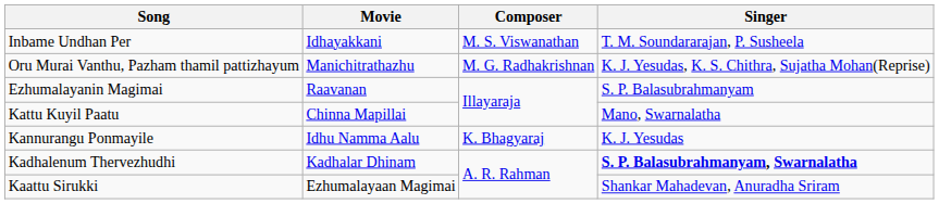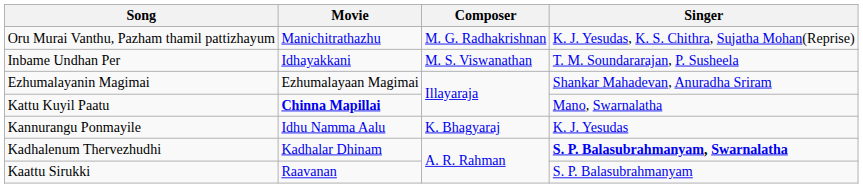rows swapped: Inbame Undhan Per <-> Oru Murai Vanthu, Pazham thamil pattizhayum
Ezhumalayanin Magimai | Movie: Raavanan -> Ezhumalayaan Magimai
Ezhumalayanin Magimai | Singer: S. P. Balasubrahmanyam -> Shankar Mahadevan, Anuradha Sriram
Kattu Kuyil Paatu | Movie: normal -> bold
Kaattu Sirukki | Movie: Ezhumalayaan Magimai -> Raavanan
Kaattu Sirukki | Singer: Shankar Mahadevan, Anuradha Sriram -> S. P. Balasubrahmanyam
